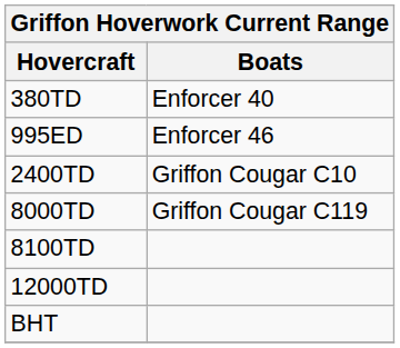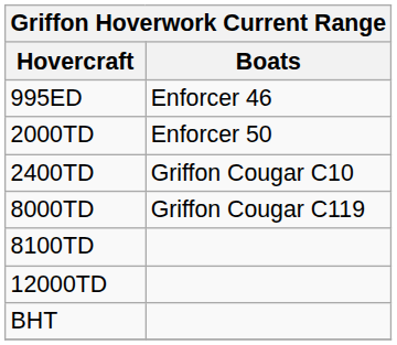- row: 380TD | Enforcer 40
+ row: 2000TD | Enforcer 50
